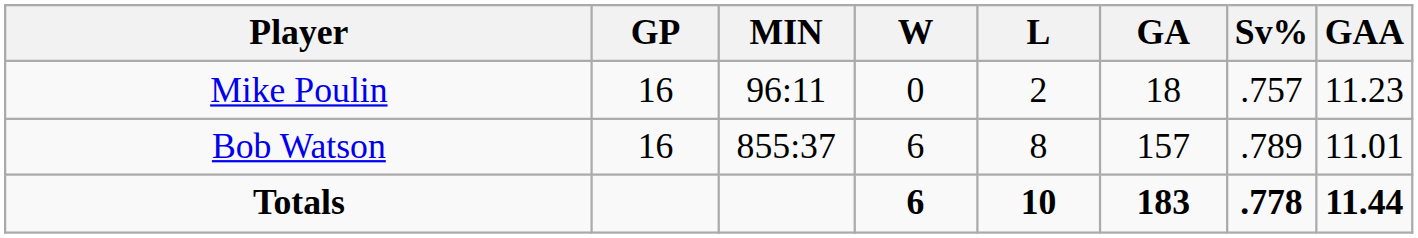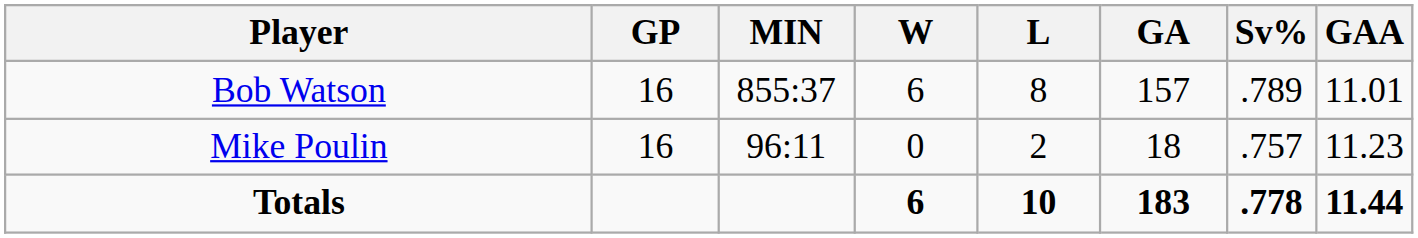rows swapped: Bob Watson <-> Mike Poulin
